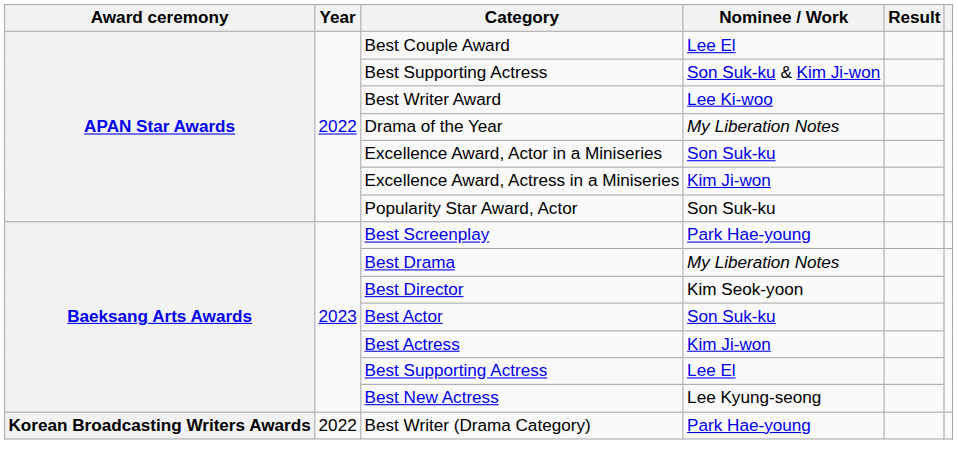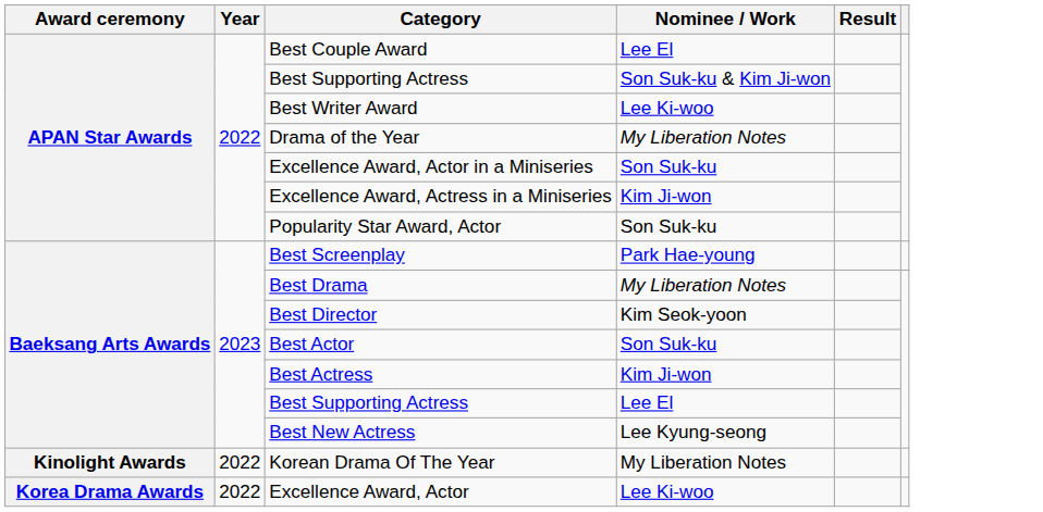+ row: Kinolight Awards | 2022 | Korean Drama Of The Year | My Liberation Notes
+ row: Korea Drama Awards | 2022 | Excellence Award, Actor | Lee Ki-woo
- row: Korean Broadcasting Writers Awards | 2022 | Best Writer (Drama Category) | Park Hae-young
